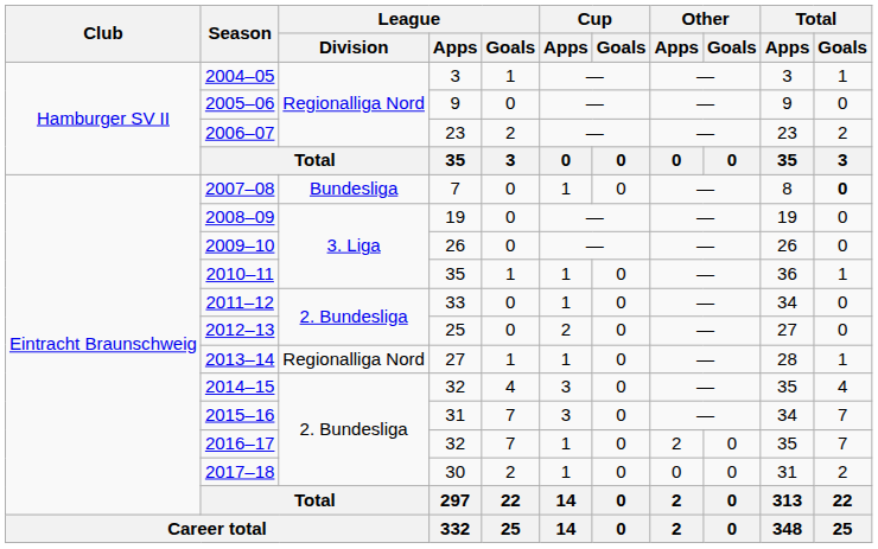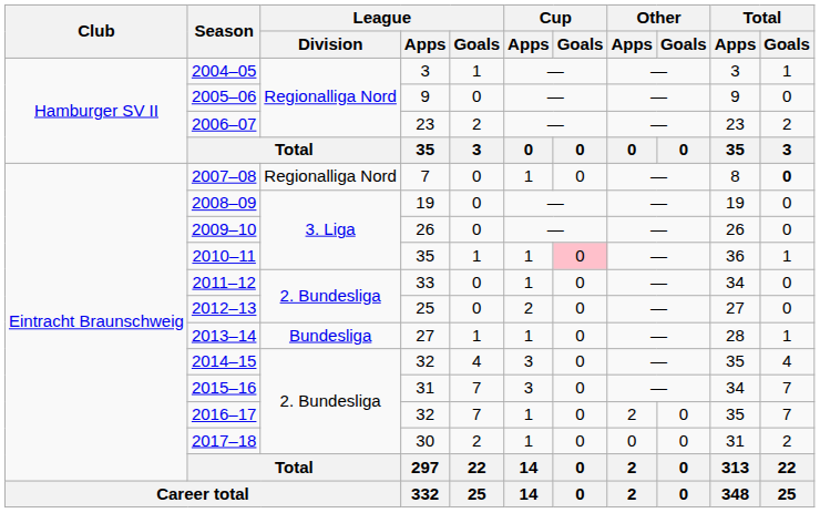2007–08 | League / Division: Bundesliga -> Regionalliga Nord
2010–11 | Cup / Goals: no background -> pink background
2013–14 | League / Division: Regionalliga Nord -> Bundesliga
